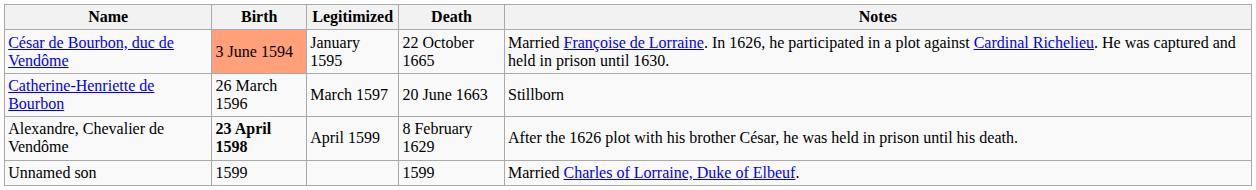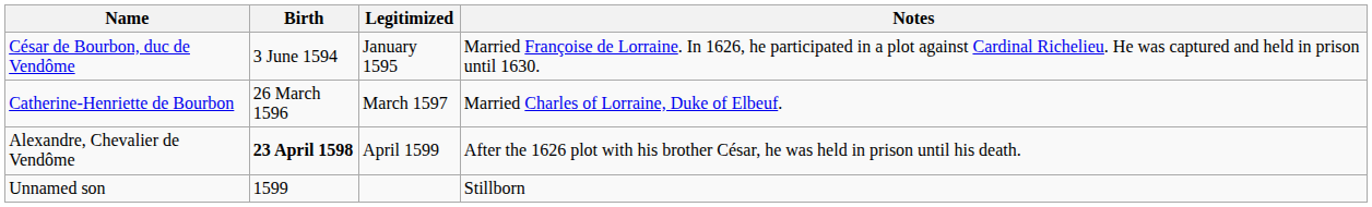- column: Death | 22 October 1665 | 20 June 1663 | 8 February 1629 | 1599
César de Bourbon, duc de Vendôme | Birth: lightsalmon background -> no background
Catherine-Henriette de Bourbon | Notes: Stillborn -> Married Charles of Lorraine, Duke of Elbeuf.
Unnamed son | Notes: Married Charles of Lorraine, Duke of Elbeuf. -> Stillborn
